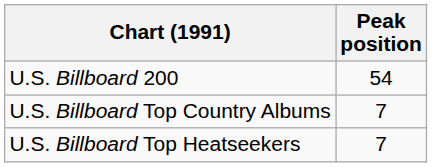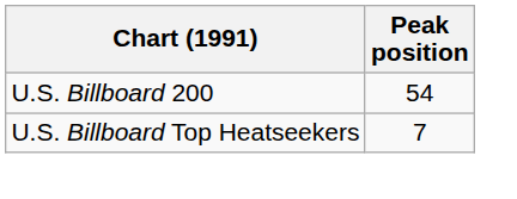- row: U.S. Billboard Top Country Albums | 7
